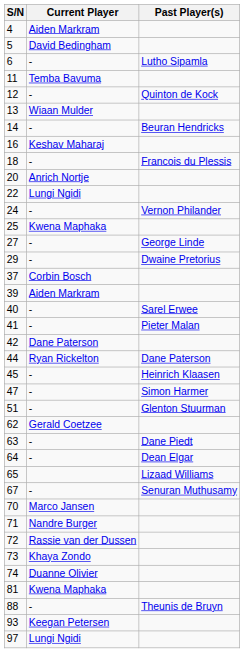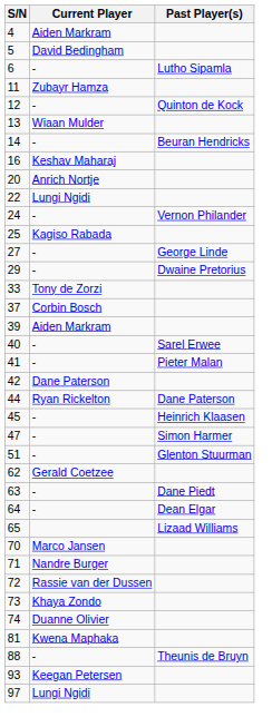11 | Current Player: Temba Bavuma -> Zubayr Hamza
- row: 18 | - | Francois du Plessis
25 | Current Player: Kwena Maphaka -> Kagiso Rabada
+ row: 33 | Tony de Zorzi
- row: 67 | - | Senuran Muthusamy
